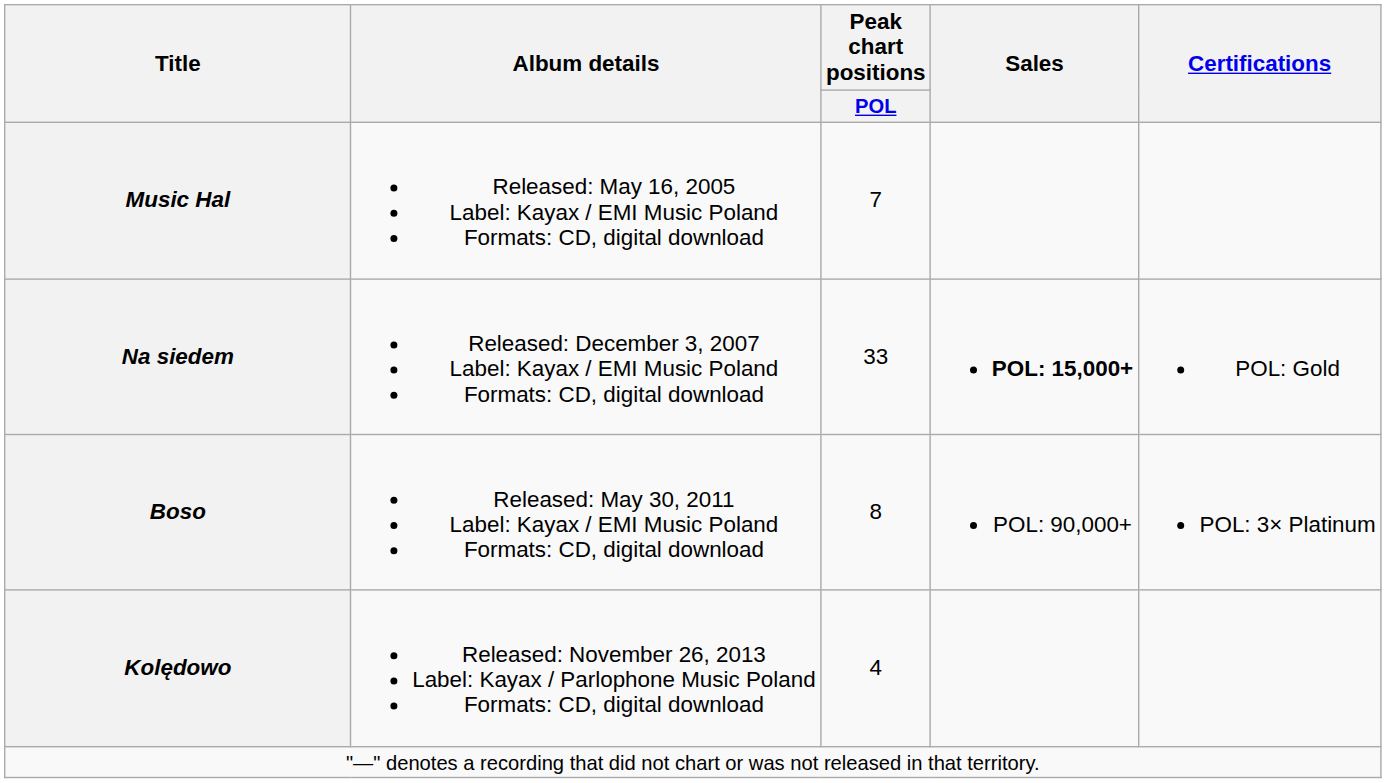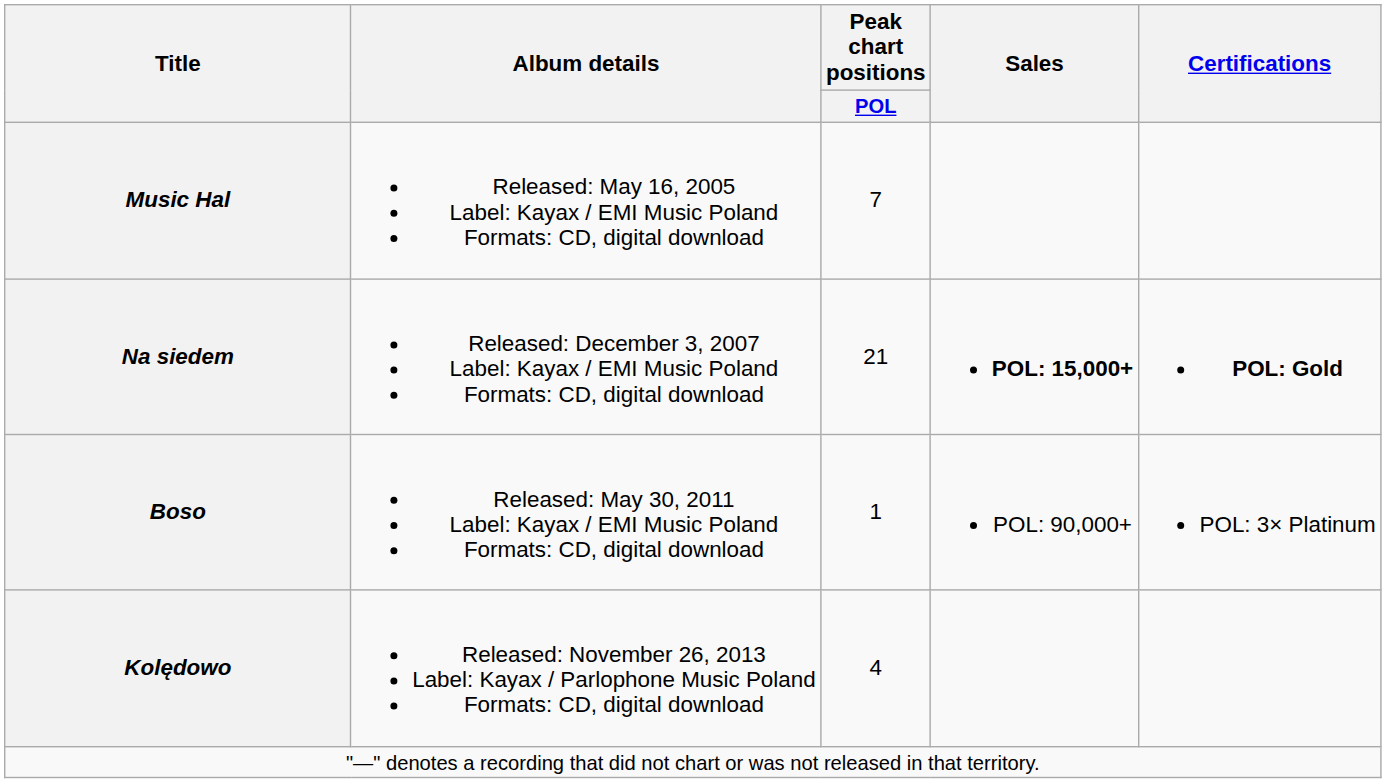Na siedem | Peak chart positions / POL: 33 -> 21
Na siedem | Certifications: normal -> bold
Boso | Peak chart positions / POL: 8 -> 1
